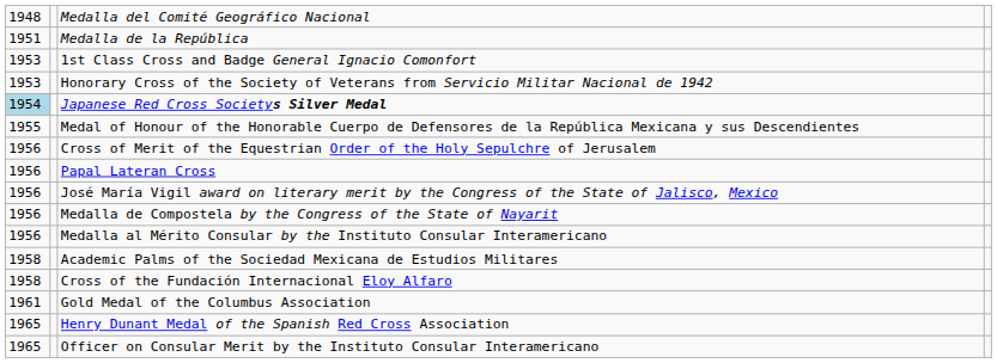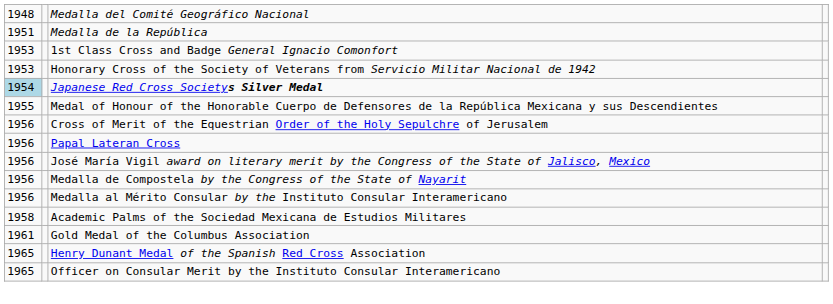- row: 1958 | Cross of the Fundación Internacional Eloy Alfaro
